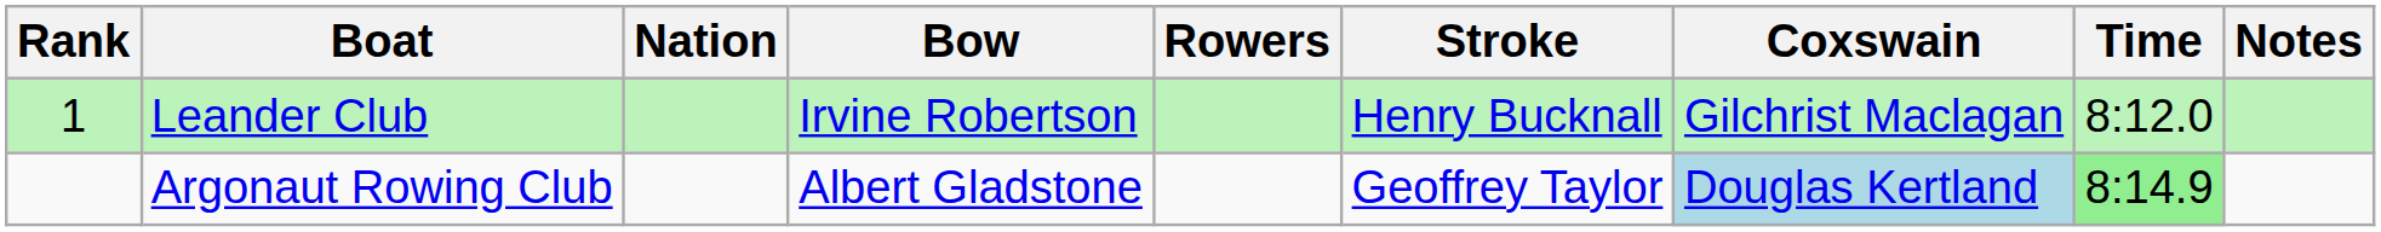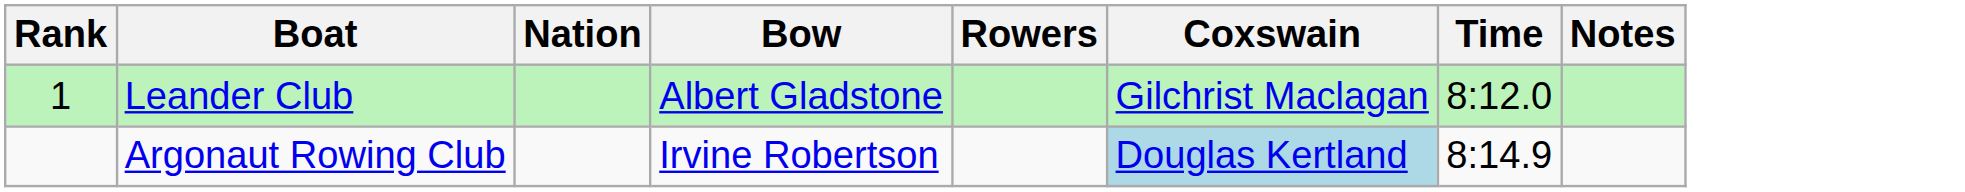- column: Stroke | Henry Bucknall | Geoffrey Taylor
Leander Club | Bow: Irvine Robertson -> Albert Gladstone
Argonaut Rowing Club | Bow: Albert Gladstone -> Irvine Robertson
Argonaut Rowing Club | Time: lightgreen background -> no background
